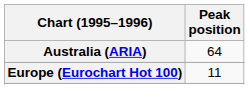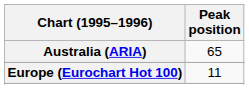Australia (ARIA) | Peak position: 64 -> 65
